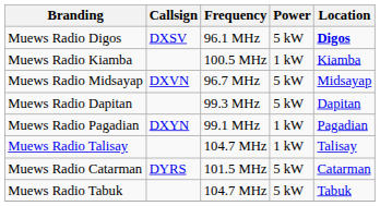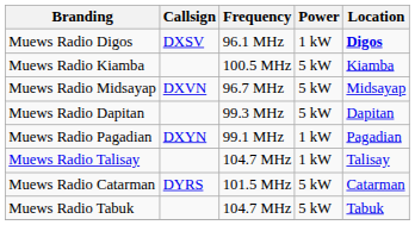Muews Radio Digos | Power: 5 kW -> 1 kW
Muews Radio Kiamba | Power: 1 kW -> 5 kW
